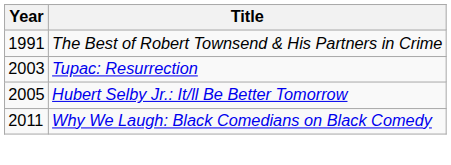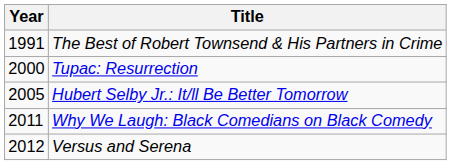Tupac: Resurrection | Year: 2003 -> 2000
+ row: 2012 | Versus and Serena
